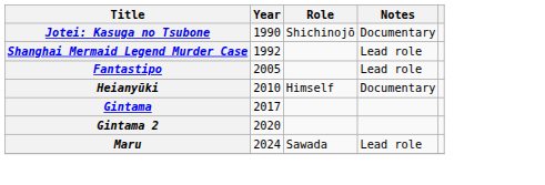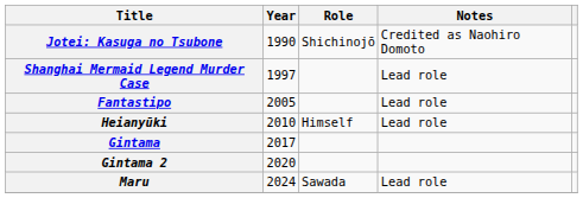Jotei: Kasuga no Tsubone | Notes: Documentary -> Credited as Naohiro Domoto
Shanghai Mermaid Legend Murder Case | Year: 1992 -> 1997
Heianyūki | Notes: Documentary -> Lead role
